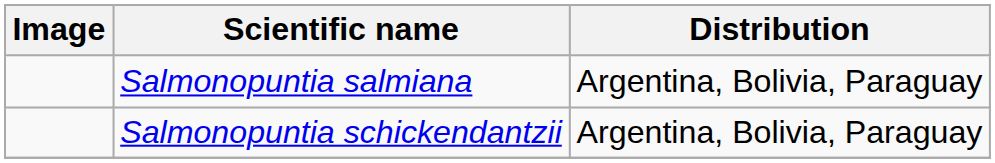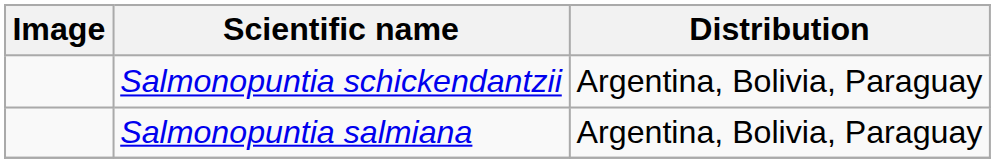rows swapped: Salmonopuntia salmiana <-> Salmonopuntia schickendantzii
